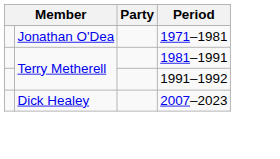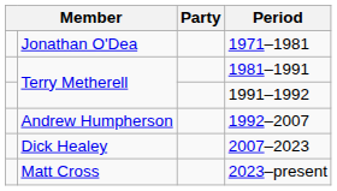+ row: Andrew Humpherson | 1992–2007
+ row: Matt Cross | 2023–present
